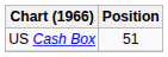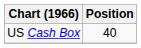US Cash Box | Position: 51 -> 40
